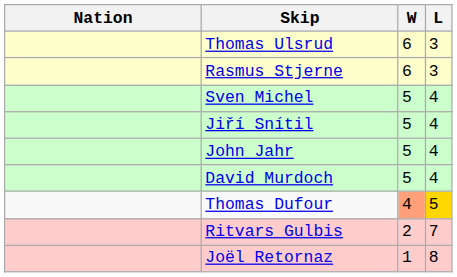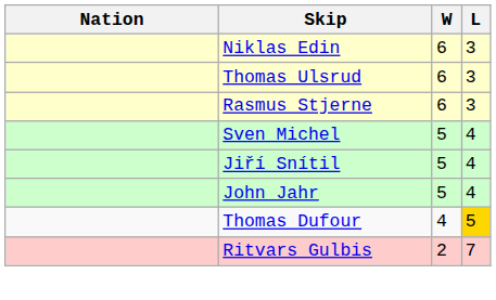+ row: Niklas Edin | 6 | 3
- row: David Murdoch | 5 | 4
Thomas Dufour | W: lightsalmon background -> no background
- row: Joël Retornaz | 1 | 8
